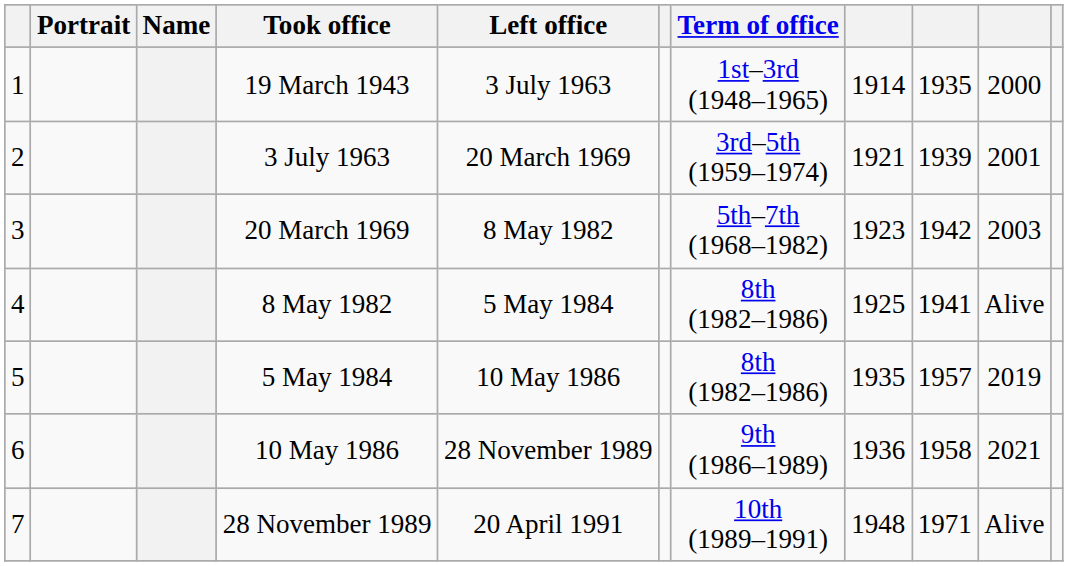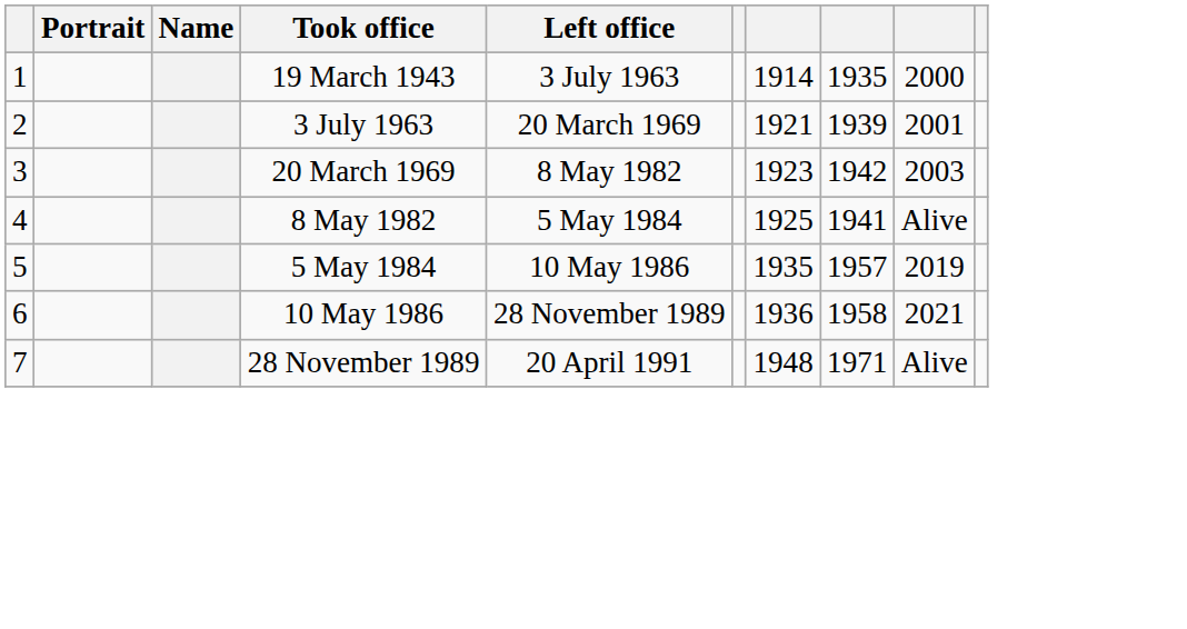- column: Term of office | 1st–3rd (1948–1965) | 3rd–5th (1959–1974) | 5th–7th (1968–1982) | 8th (1982–1986) | 8th (1982–1986) | 9th (1986–1989) | 10th (1989–1991)
